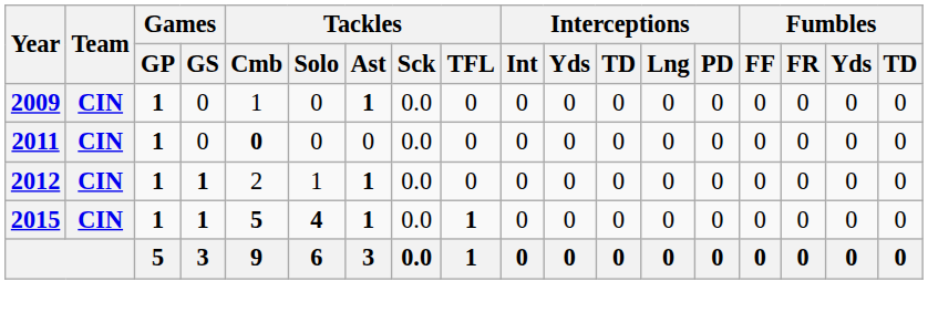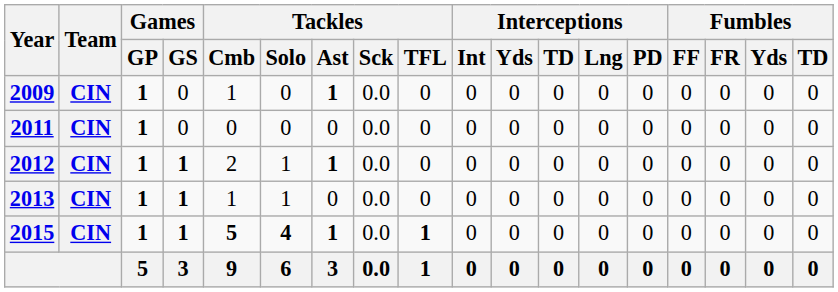2011 | Tackles / Cmb: bold -> normal
+ row: 2013 | CIN | 1 | 1 | 1 | 1 | 0 | 0.0 | 0 | 0 | 0 | 0 | 0 | 0 | 0 | 0 | 0 | 0
